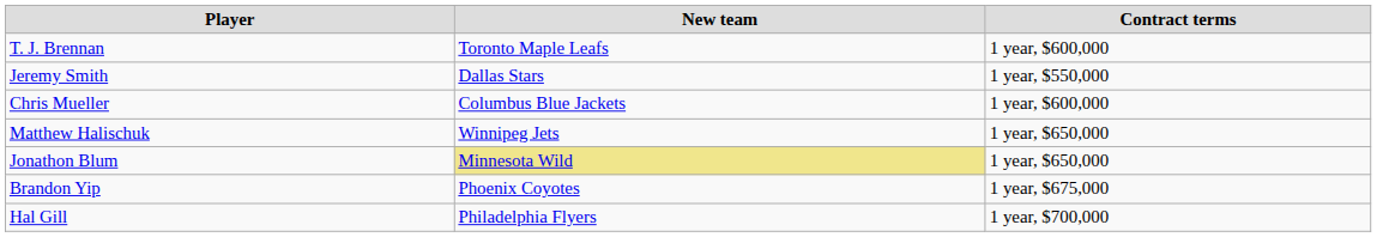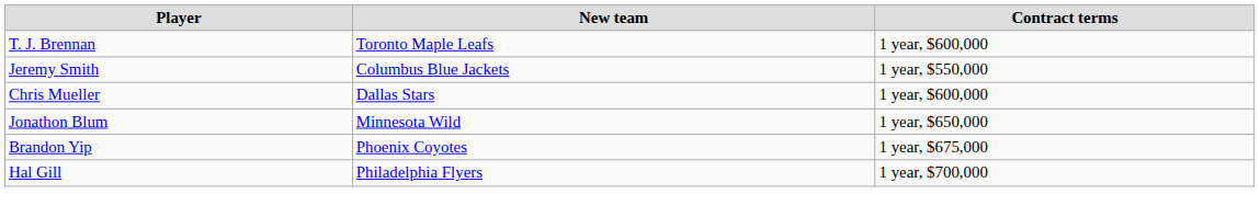Jeremy Smith | New team: Dallas Stars -> Columbus Blue Jackets
Chris Mueller | New team: Columbus Blue Jackets -> Dallas Stars
- row: Matthew Halischuk | Winnipeg Jets | 1 year, $650,000
Jonathon Blum | New team: khaki background -> no background
